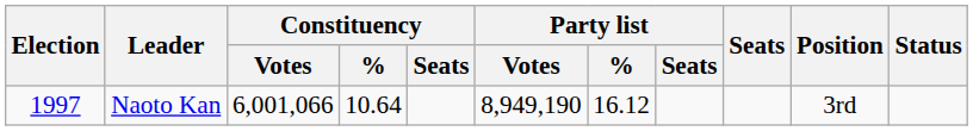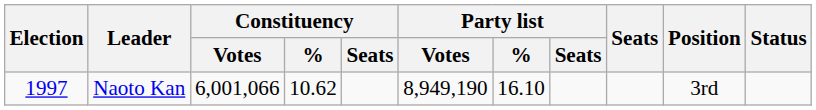Naoto Kan | Constituency / %: 10.64 -> 10.62
Naoto Kan | Party list / %: 16.12 -> 16.10
